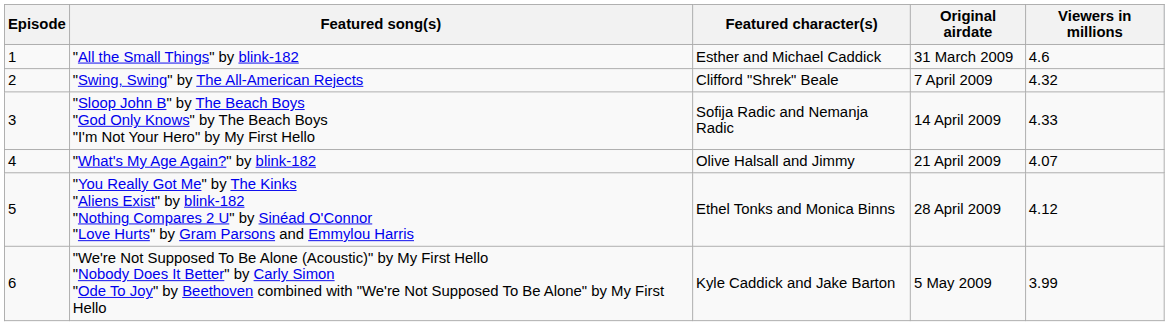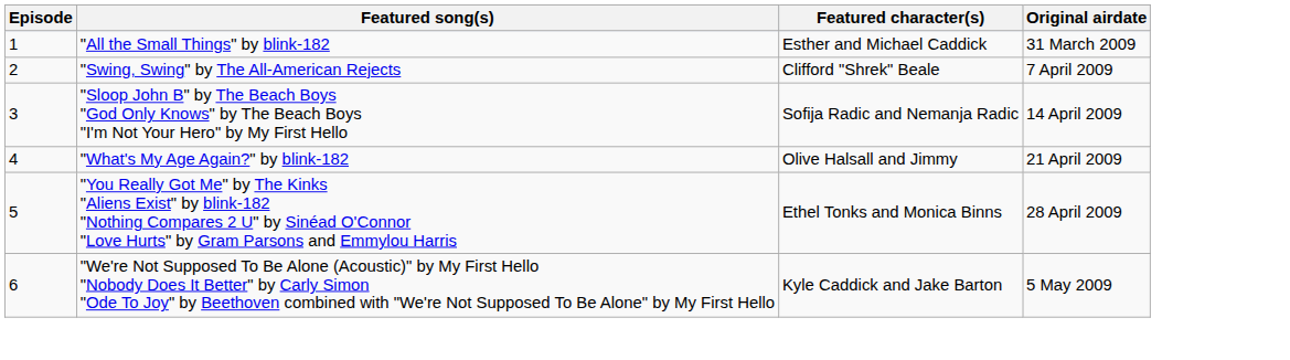- column: Viewers in millions | 4.6 | 4.32 | 4.33 | 4.07 | 4.12 | 3.99
